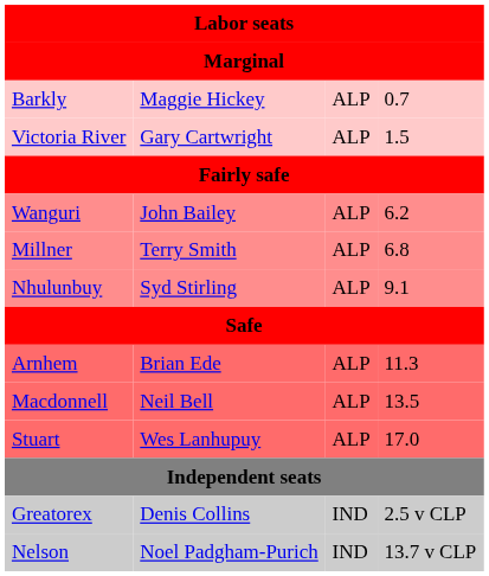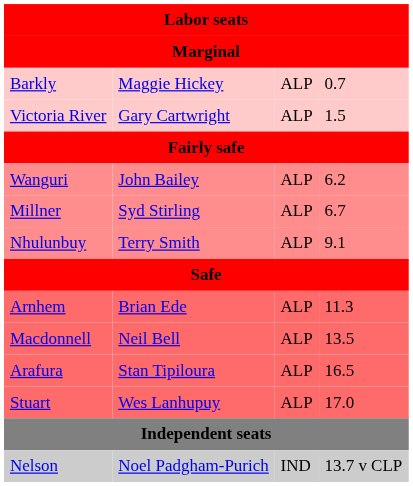Millner | column 2: Terry Smith -> Syd Stirling
Millner | column 4: 6.8 -> 6.7
Nhulunbuy | column 2: Syd Stirling -> Terry Smith
+ row: Arafura | Stan Tipiloura | ALP | 16.5
- row: Greatorex | Denis Collins | IND | 2.5 v CLP
